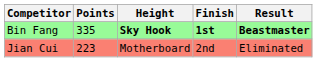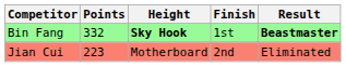Bin Fang | Points: 335 -> 332
Bin Fang | Finish: bold -> normal
